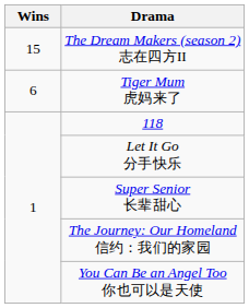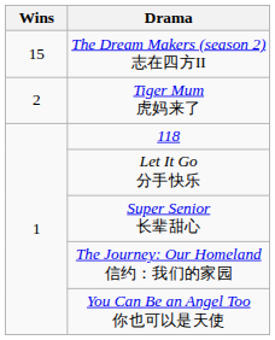Tiger Mum 虎妈来了 | Wins: 6 -> 2
